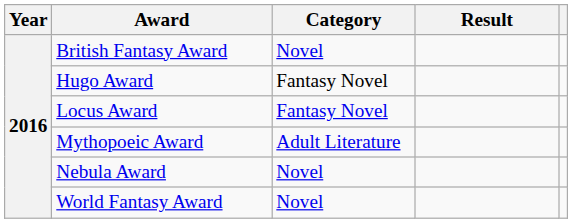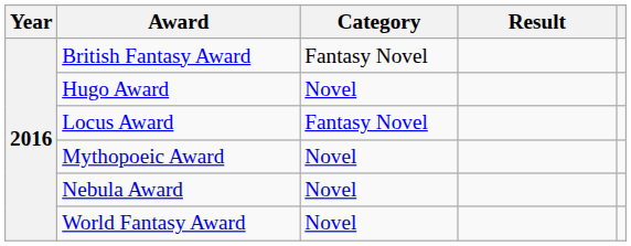British Fantasy Award | Category: Novel -> Fantasy Novel
Hugo Award | Category: Fantasy Novel -> Novel
Mythopoeic Award | Category: Adult Literature -> Novel
